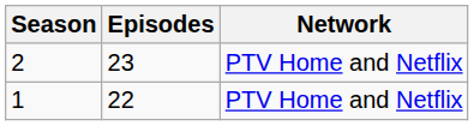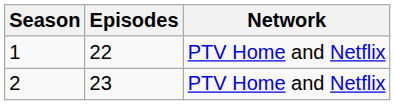rows swapped: 1 <-> 2
